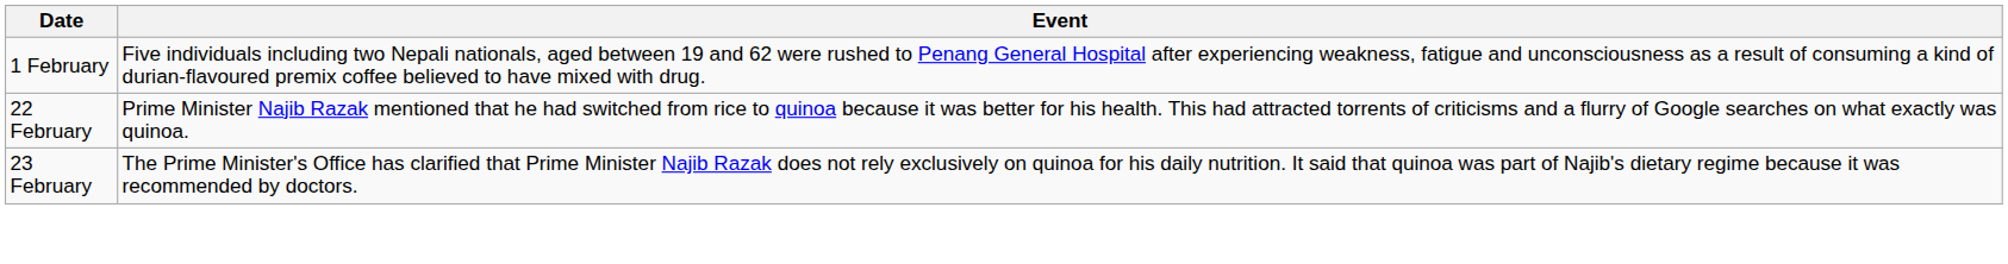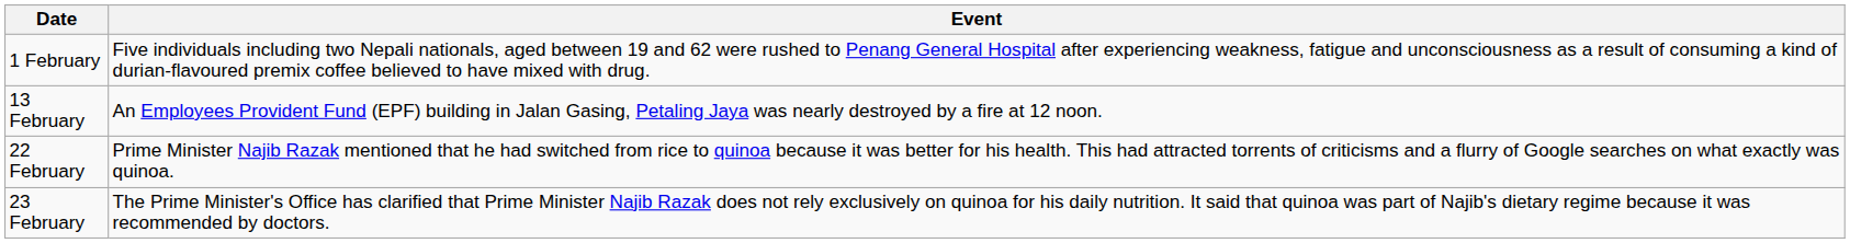+ row: 13 February | An Employees Provident Fund (EPF) building in Jalan Gasing, Petaling Jaya was nearly destroyed by a fire at 12 noon.
